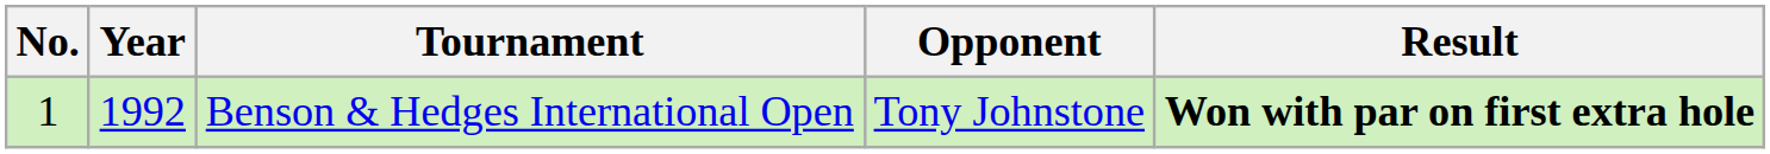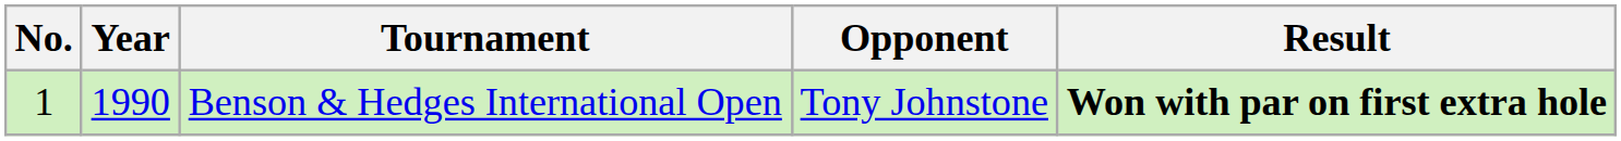Benson & Hedges International Open | Year: 1992 -> 1990
